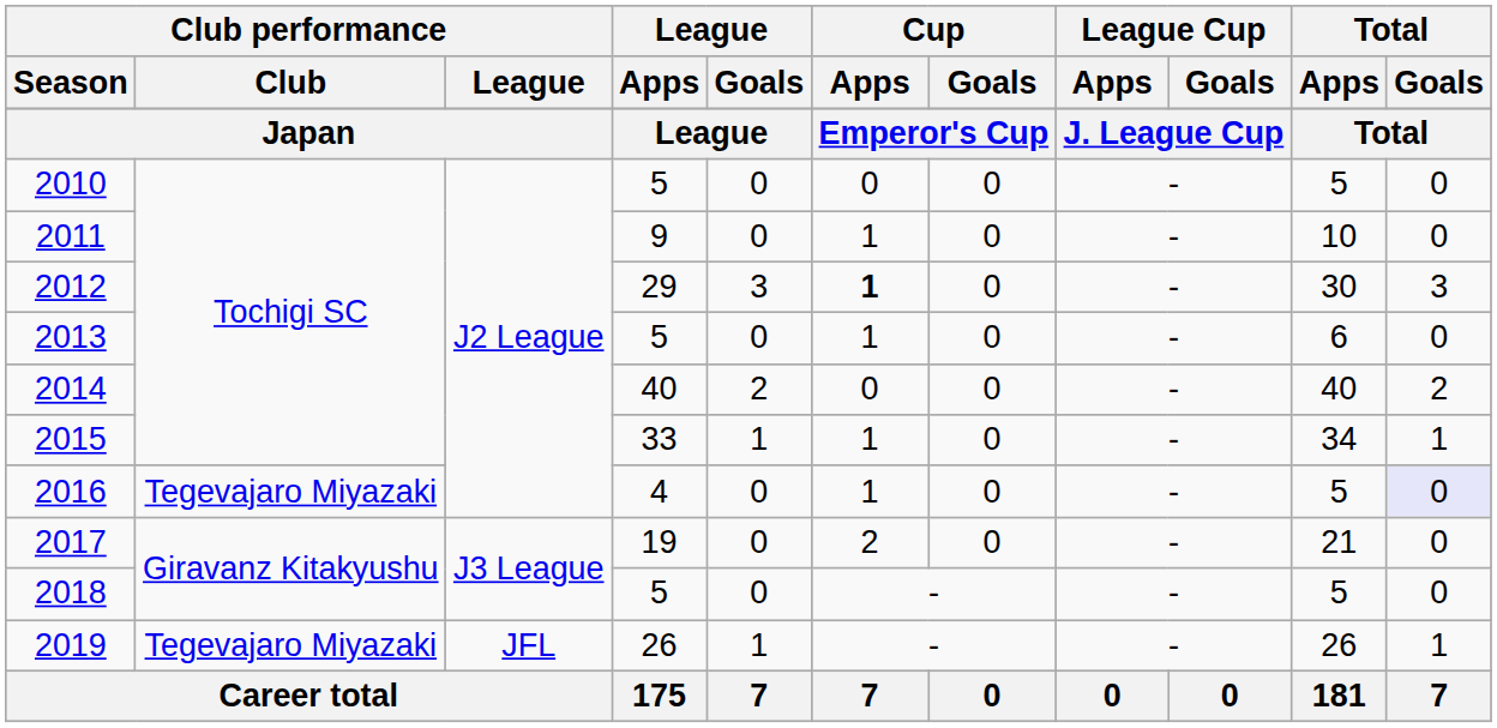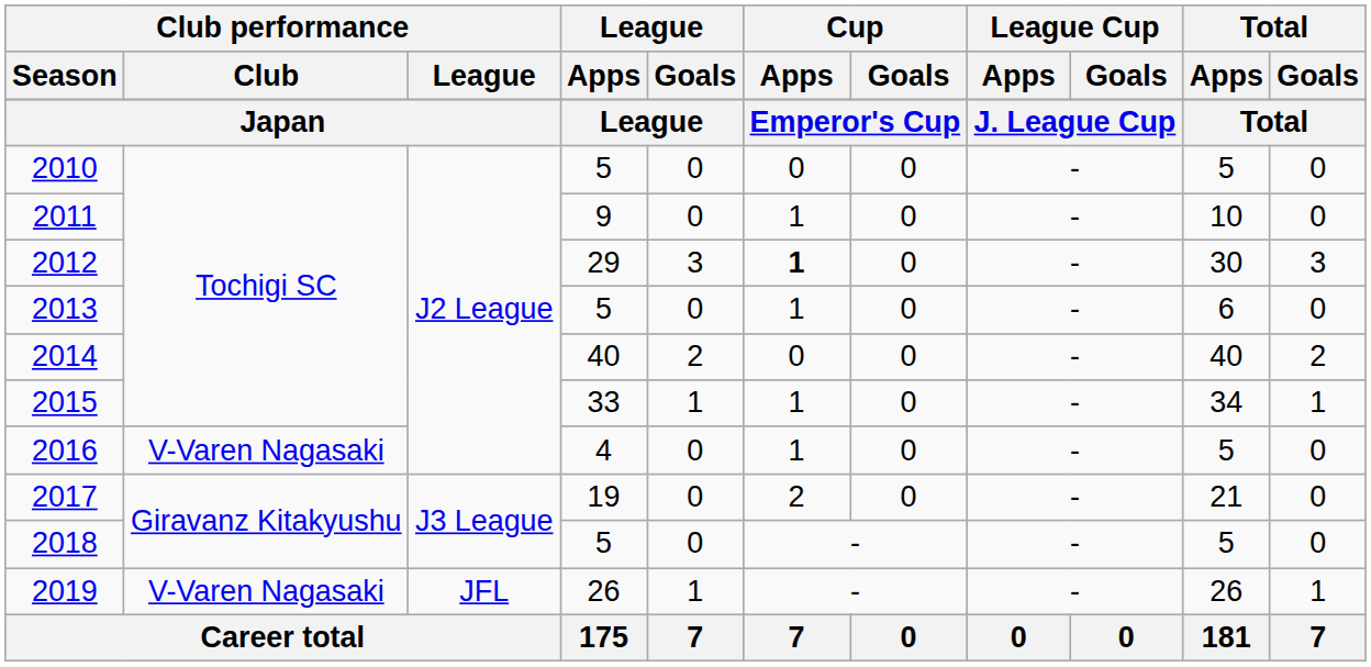2016 | Club performance / Club: Tegevajaro Miyazaki -> V-Varen Nagasaki
2016 | Total / Goals: lavender background -> no background
2019 | Club performance / Club: Tegevajaro Miyazaki -> V-Varen Nagasaki
